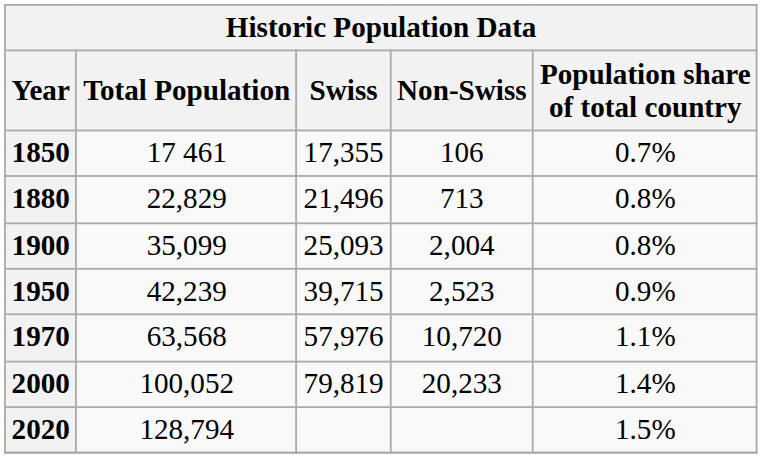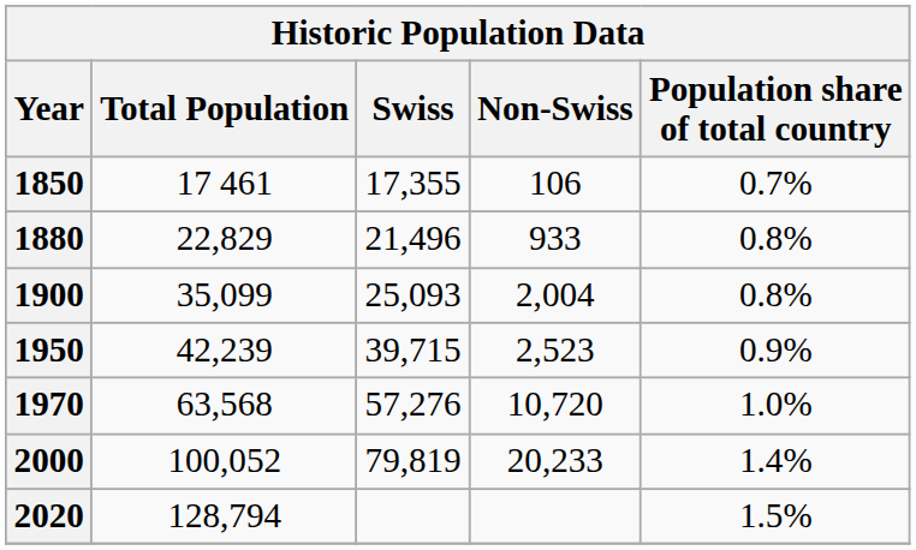1880 | Non-Swiss: 713 -> 933
1970 | Swiss: 57,976 -> 57,276
1970 | Population share of total country: 1.1% -> 1.0%
